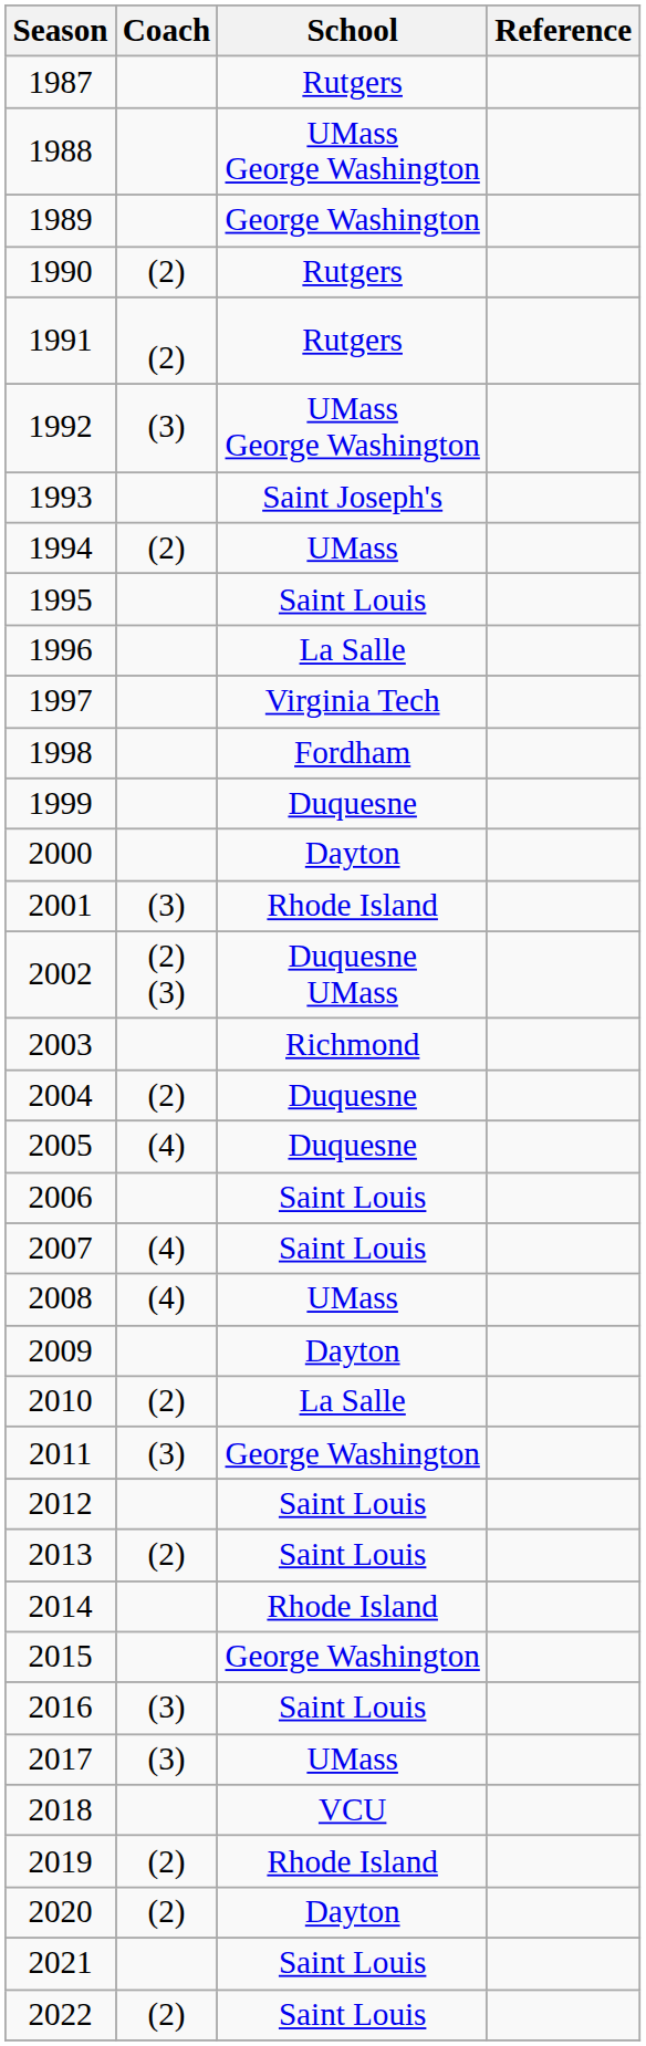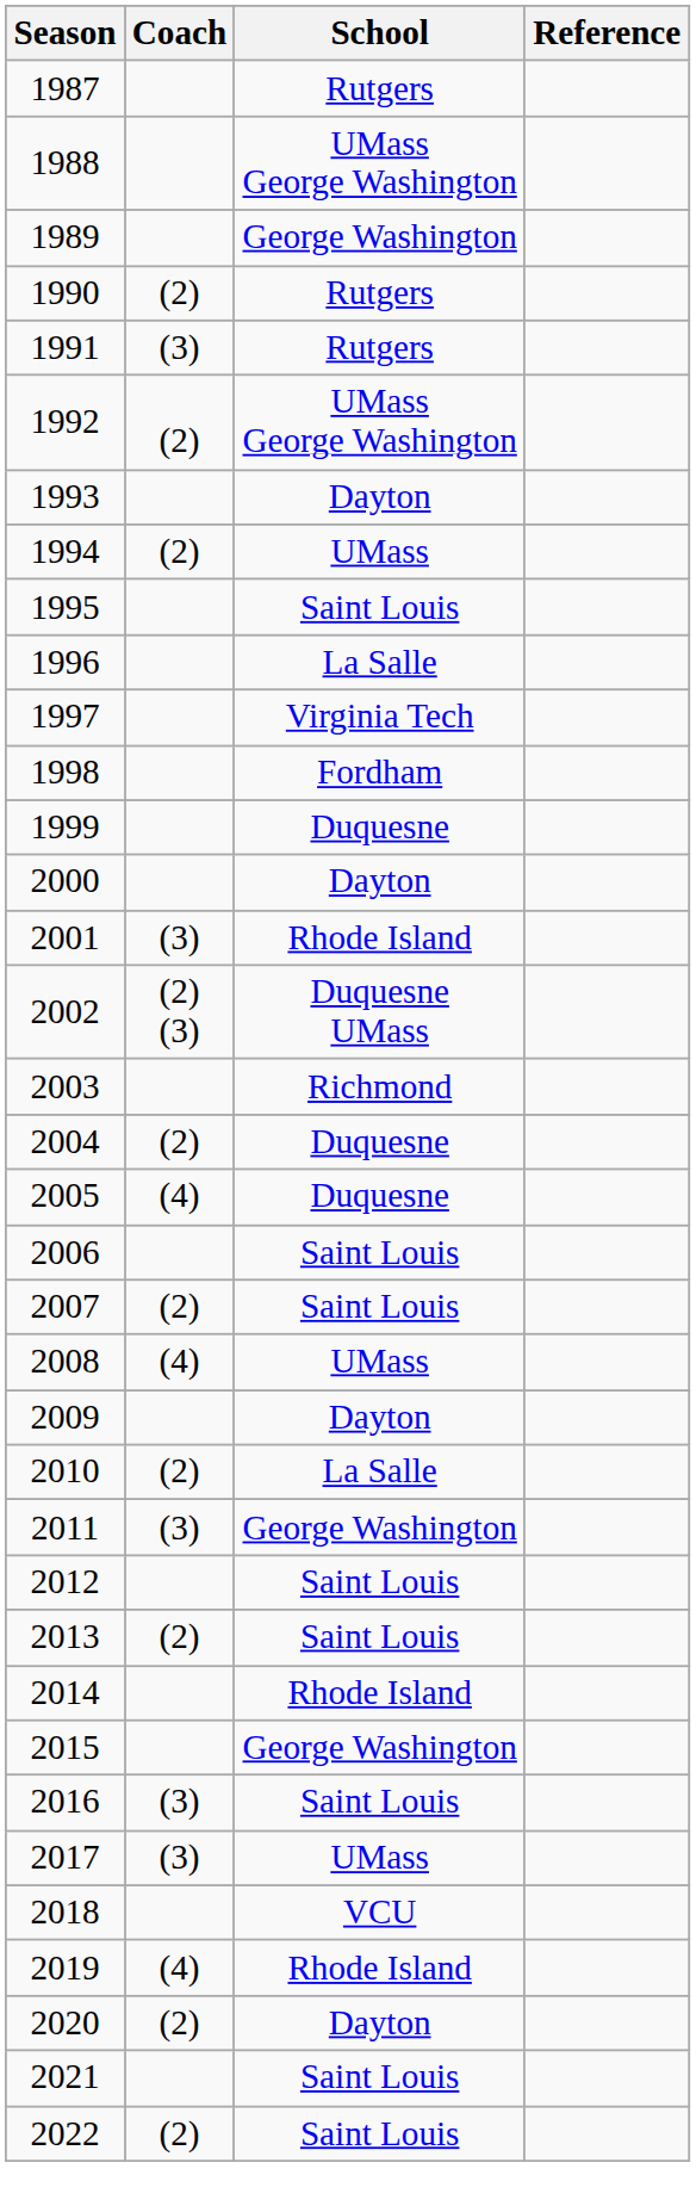1991 | Coach: (2) -> (3)
1992 | Coach: (3) -> (2)
1993 | School: Saint Joseph's -> Dayton
2007 | Coach: (4) -> (2)
2019 | Coach: (2) -> (4)
